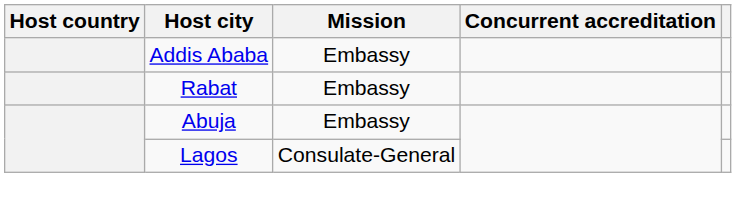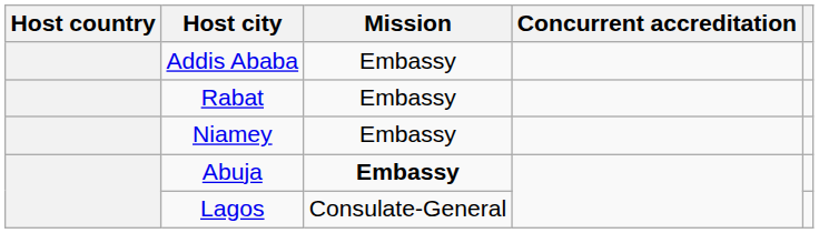+ row: Niamey | Embassy
Abuja | Mission: normal -> bold
